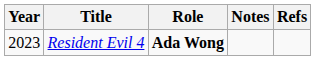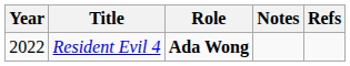Resident Evil 4 | Year: 2023 -> 2022
